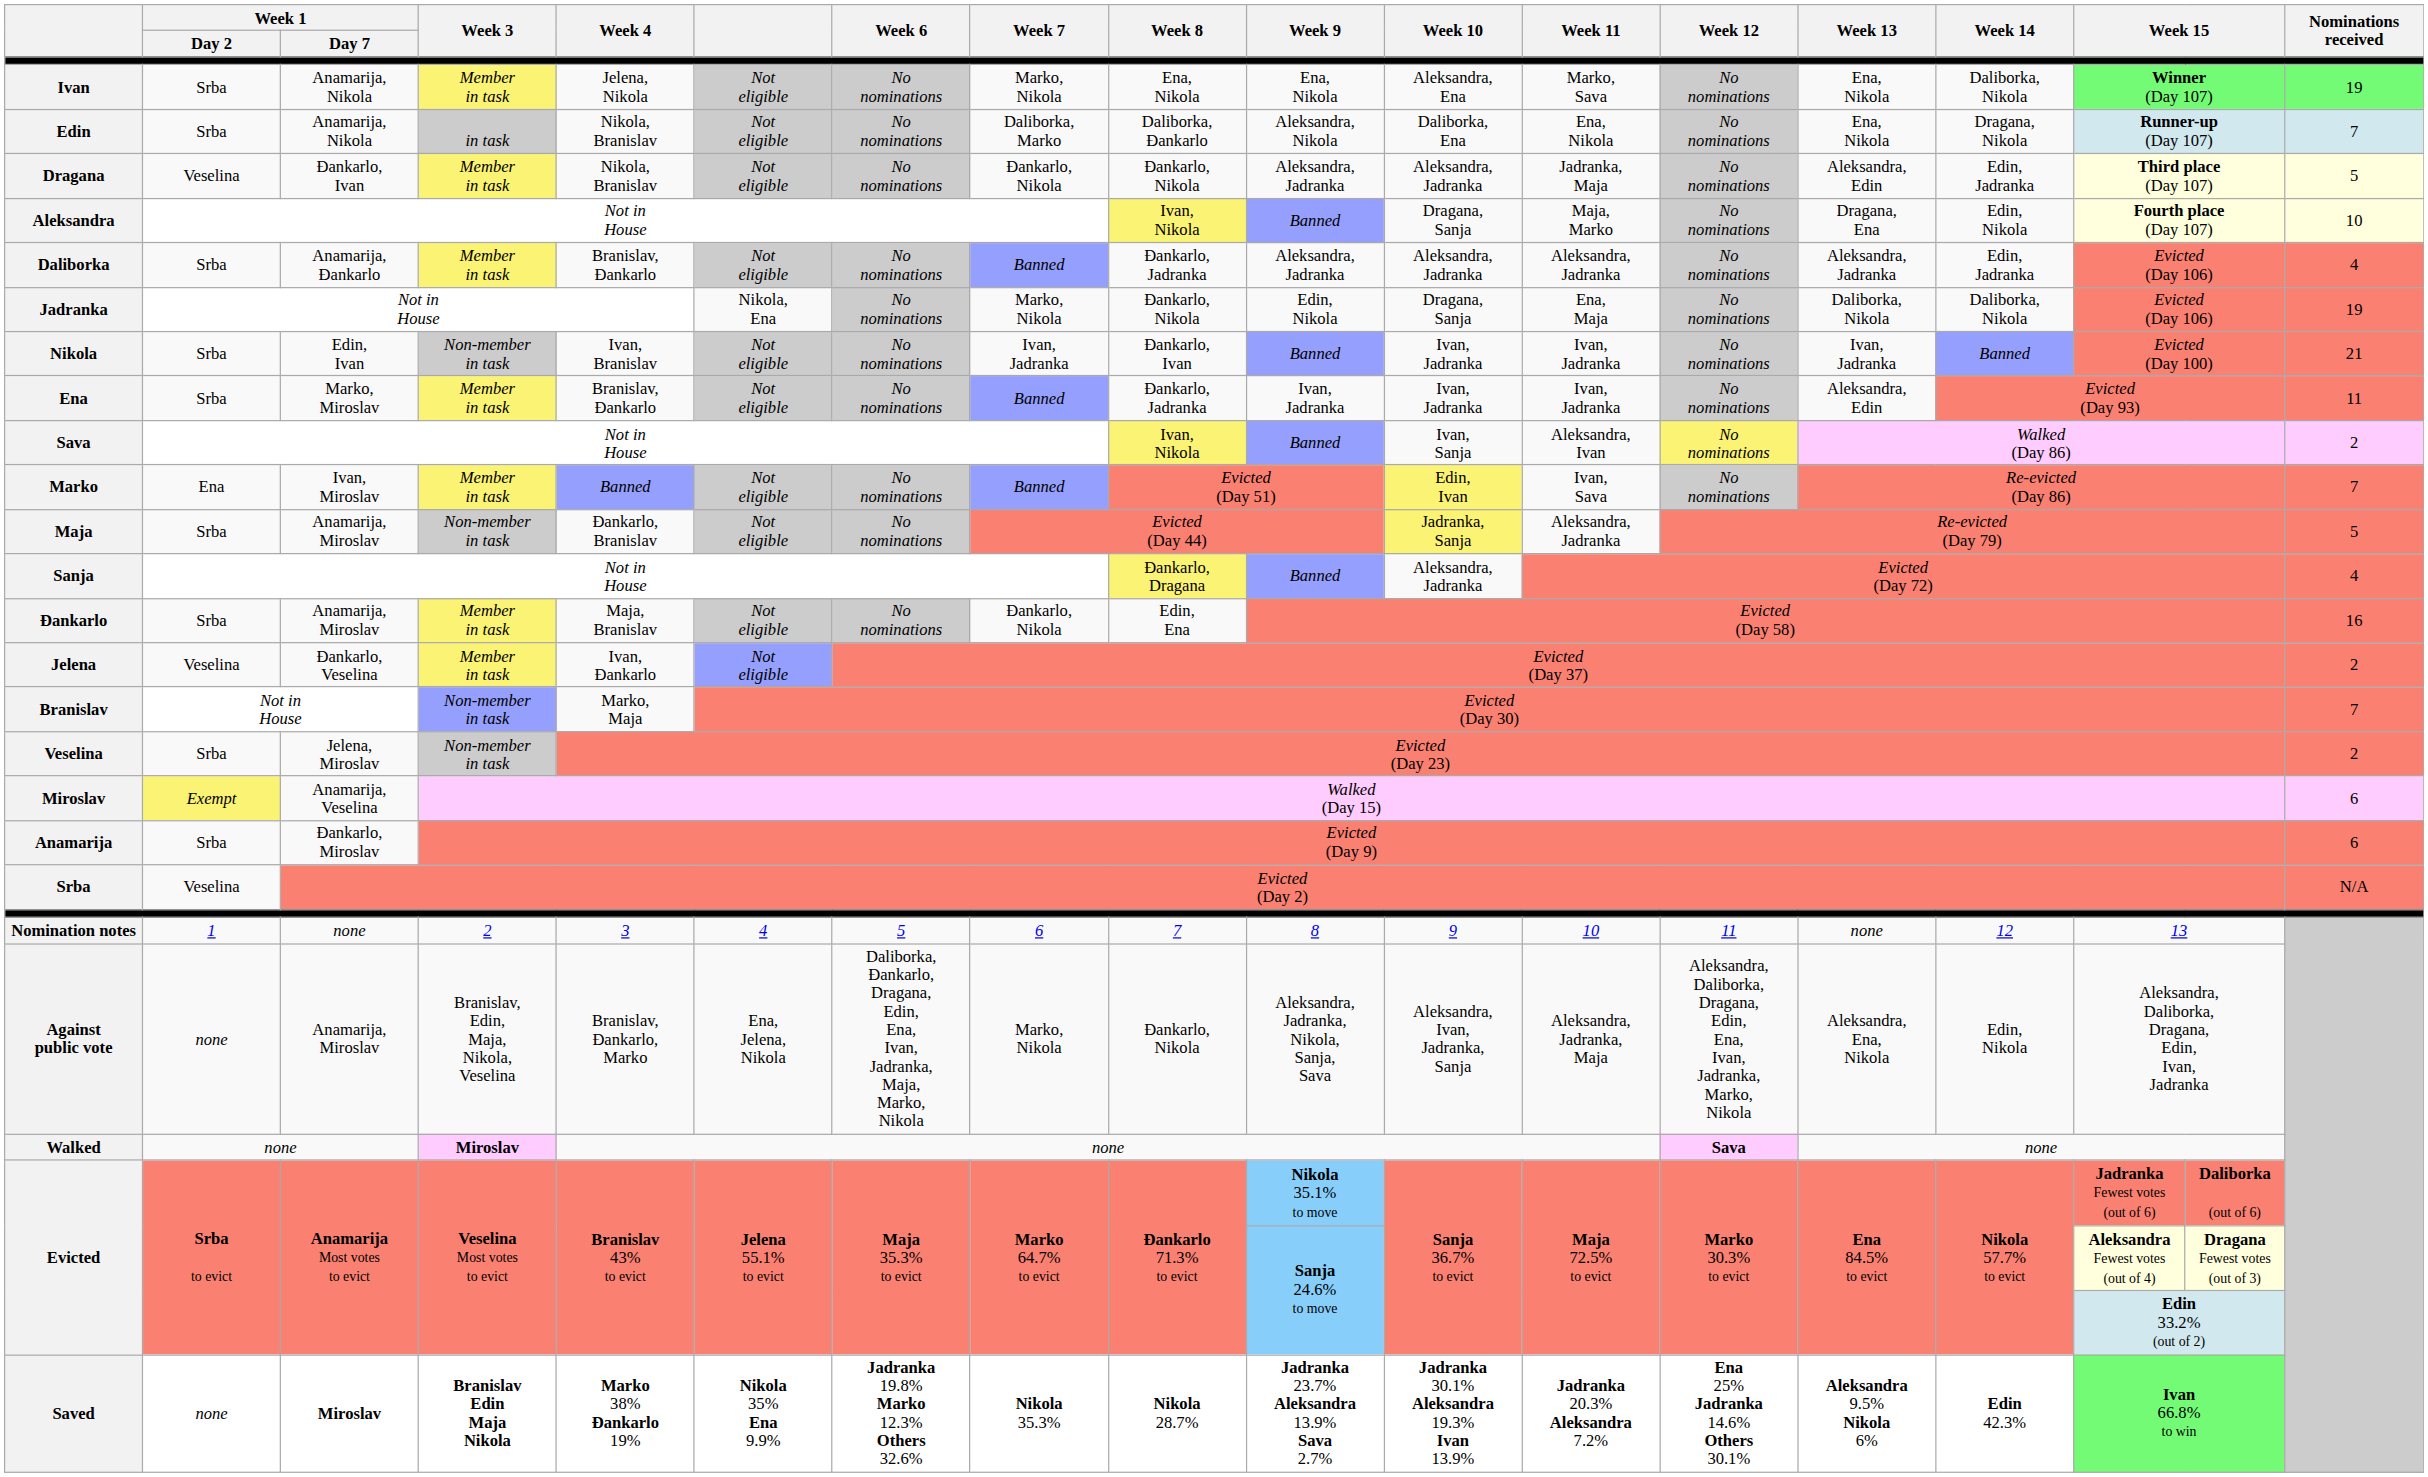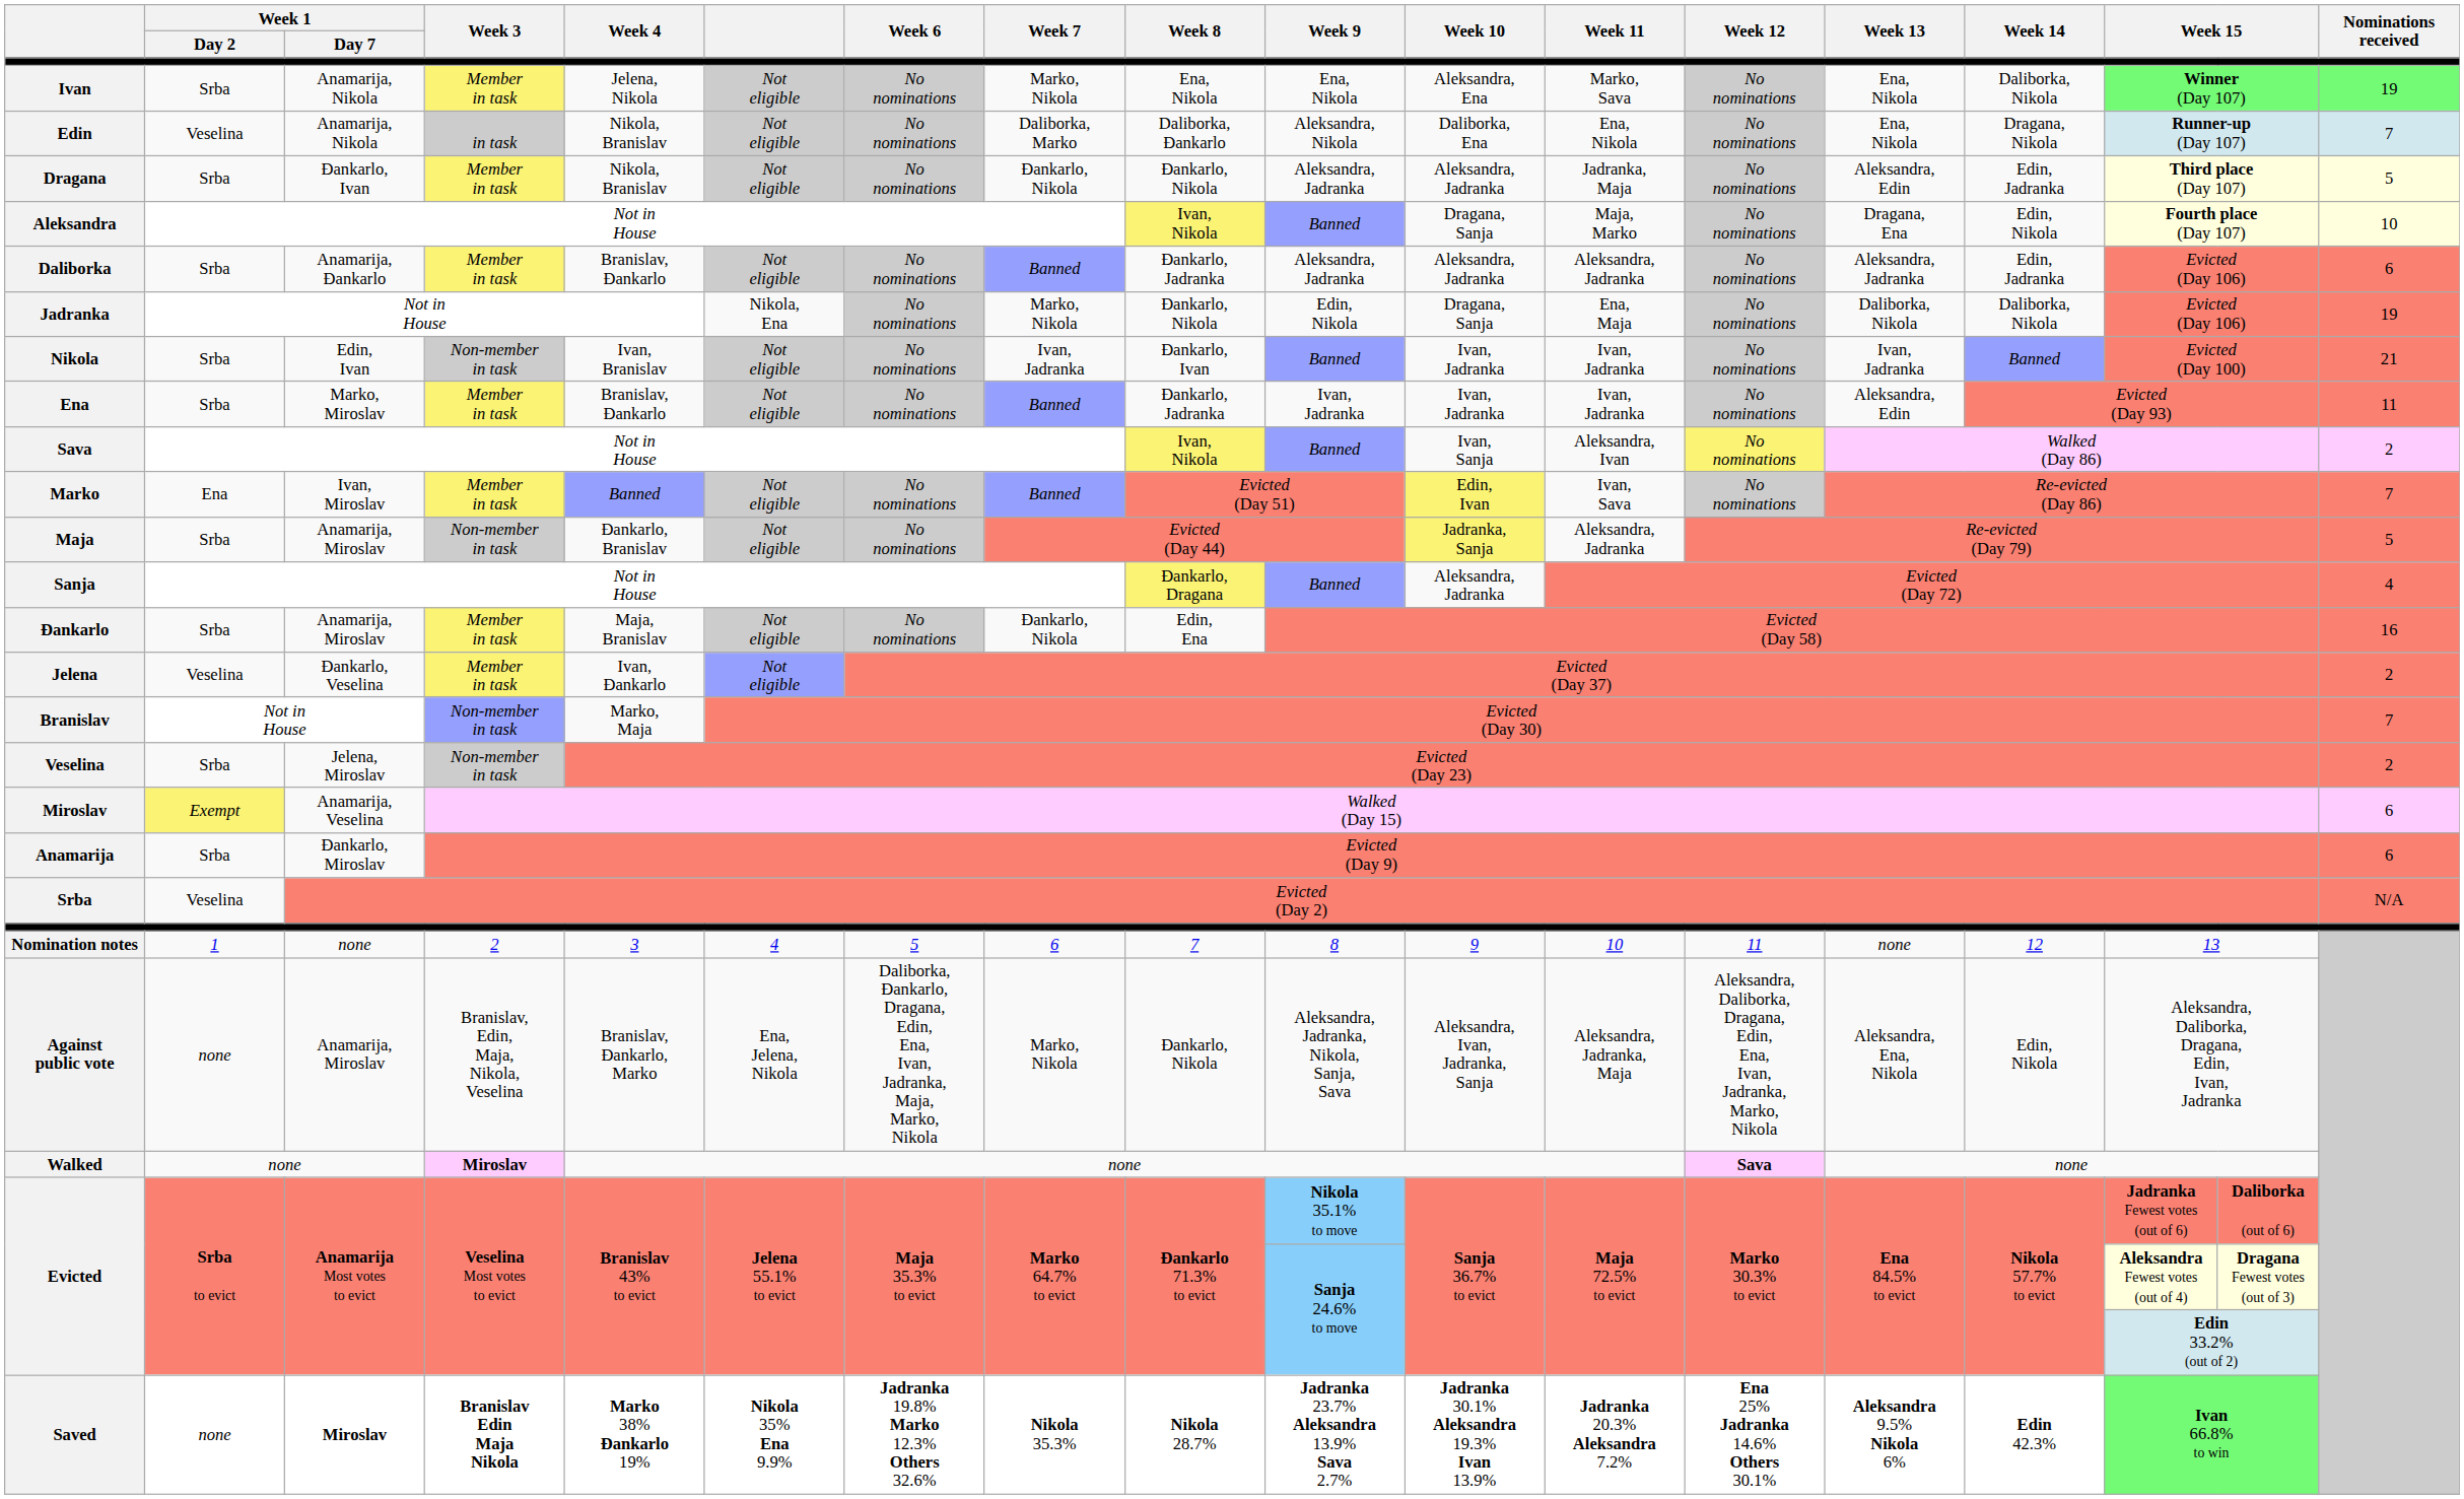Edin | Week 1 / Day 2: Srba -> Veselina
Dragana | Week 1 / Day 2: Veselina -> Srba
Daliborka | Nominations received: 4 -> 6
